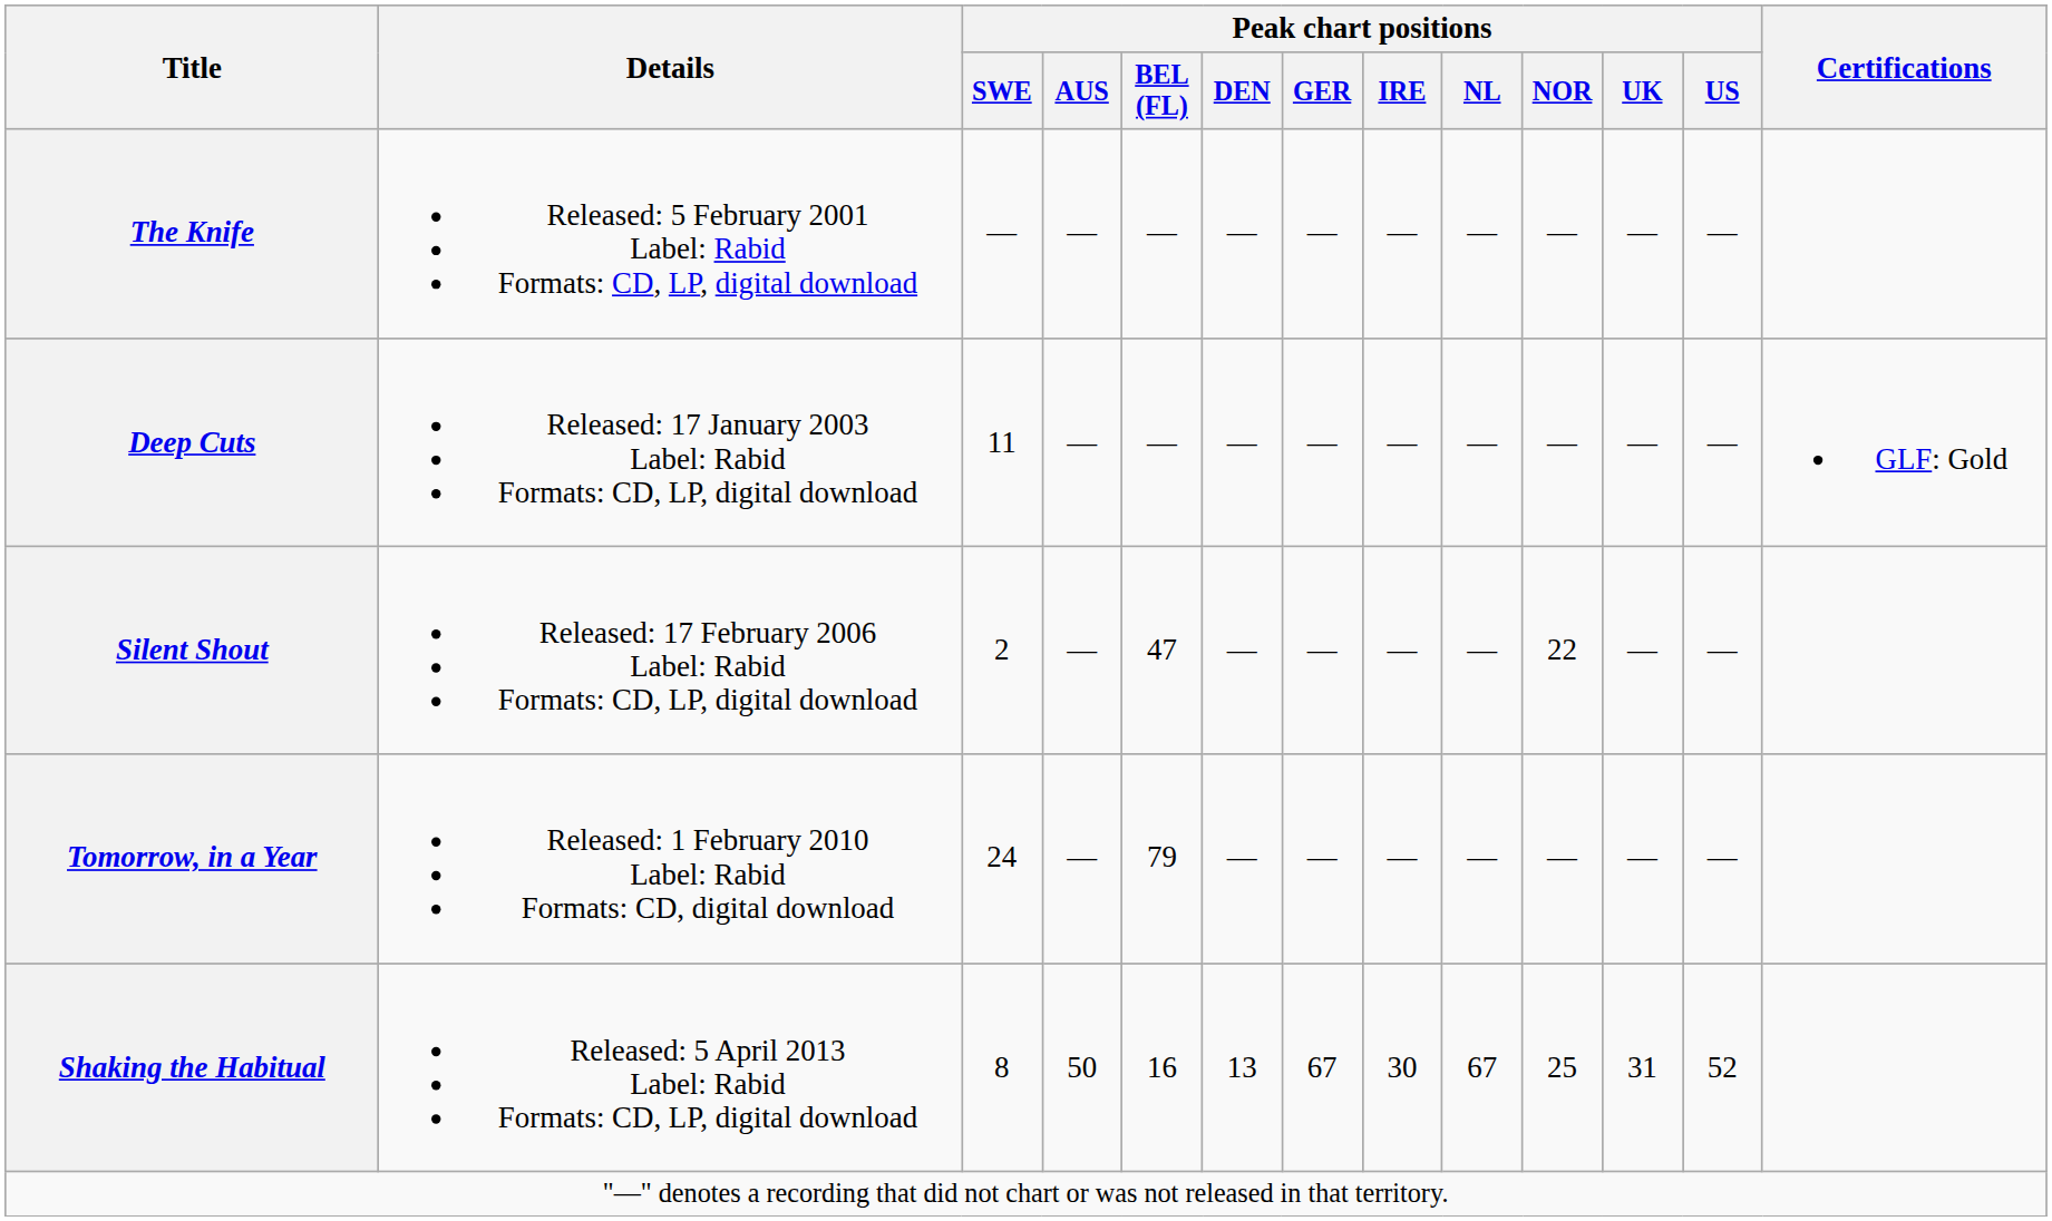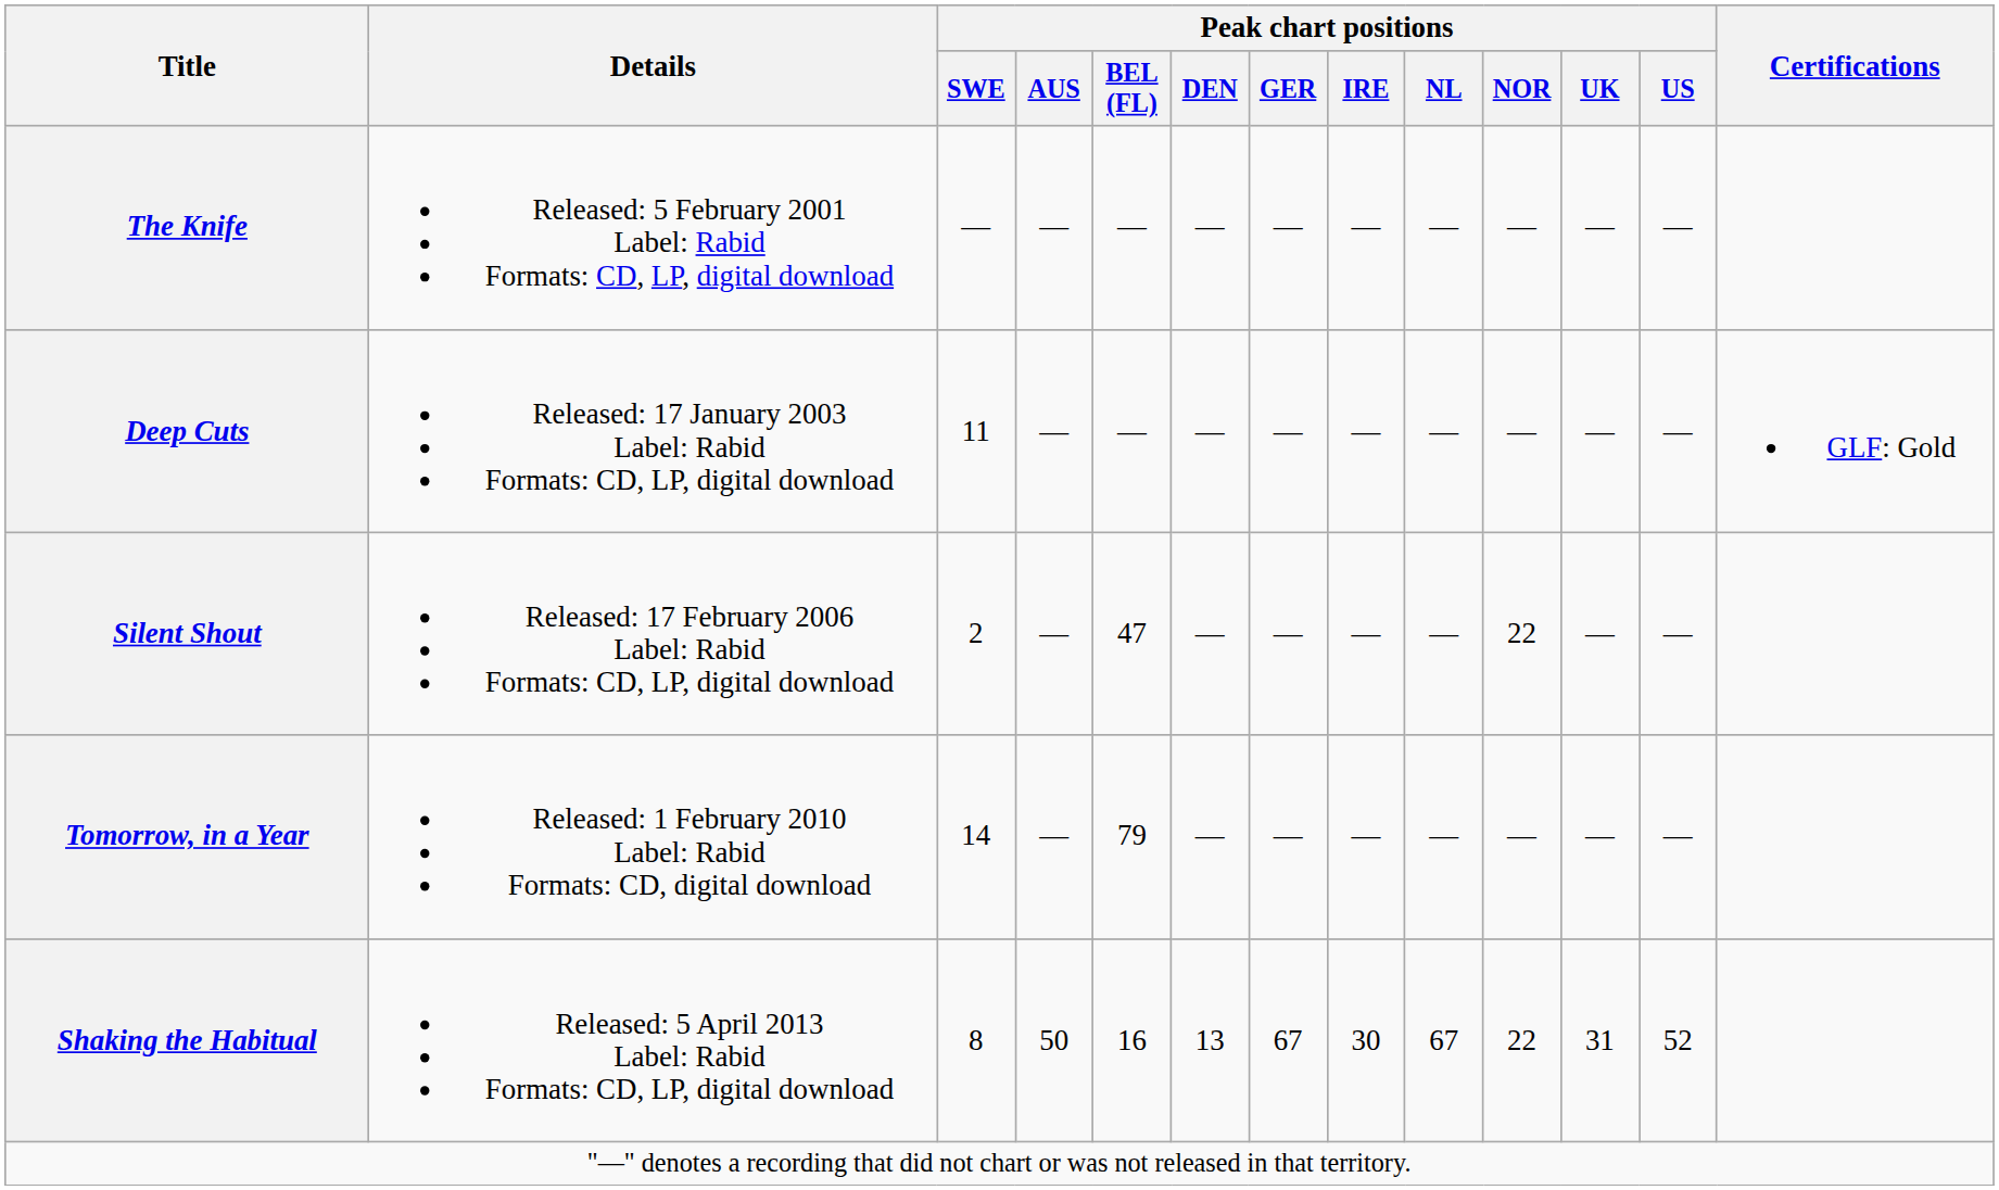Tomorrow, in a Year | Peak chart positions / SWE: 24 -> 14
Shaking the Habitual | Peak chart positions / NOR: 25 -> 22
